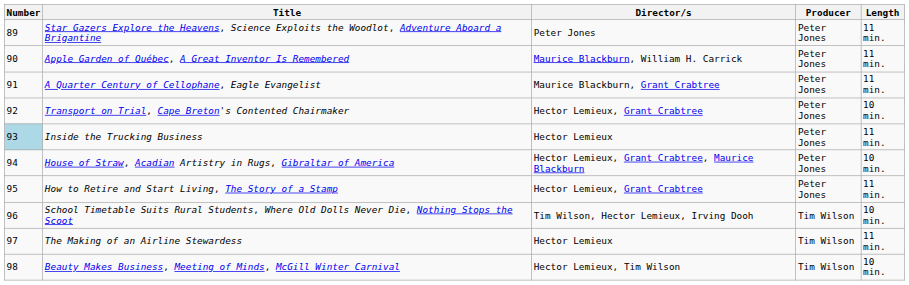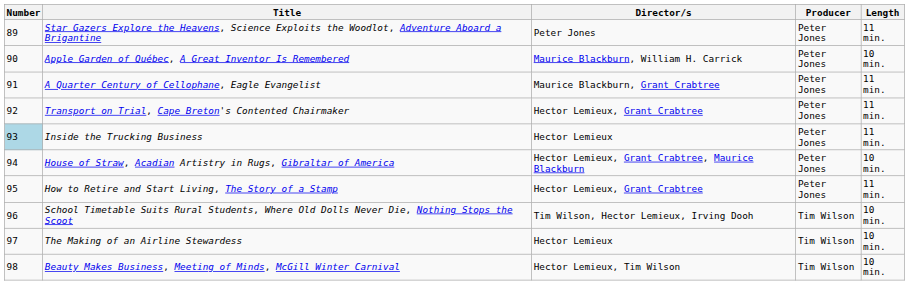Apple Garden of Québec, A Great Inventor Is Remembered | Length: 11 min. -> 10 min.
Transport on Trial, Cape Breton's Contented Chairmaker | Length: 10 min. -> 11 min.
The Making of an Airline Stewardess | Length: 11 min. -> 10 min.
